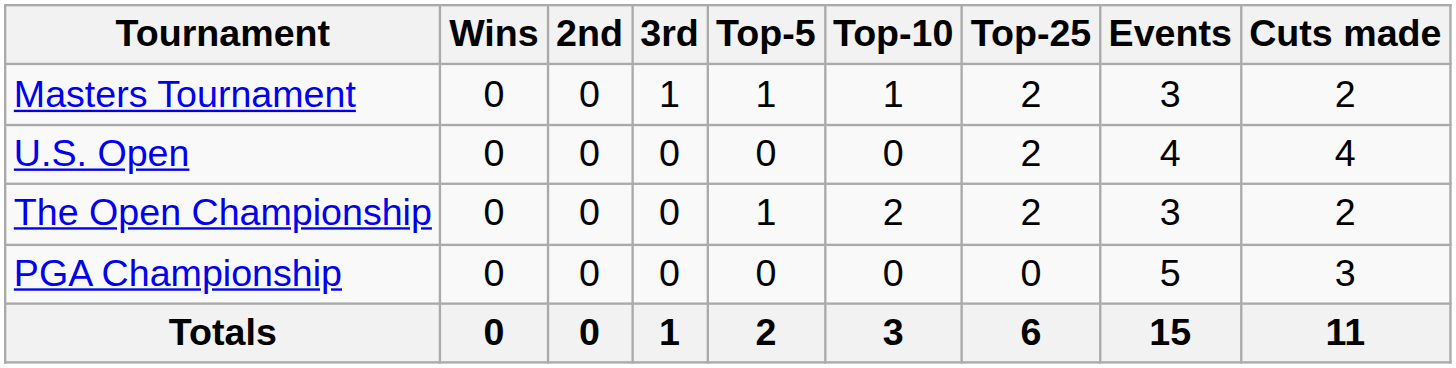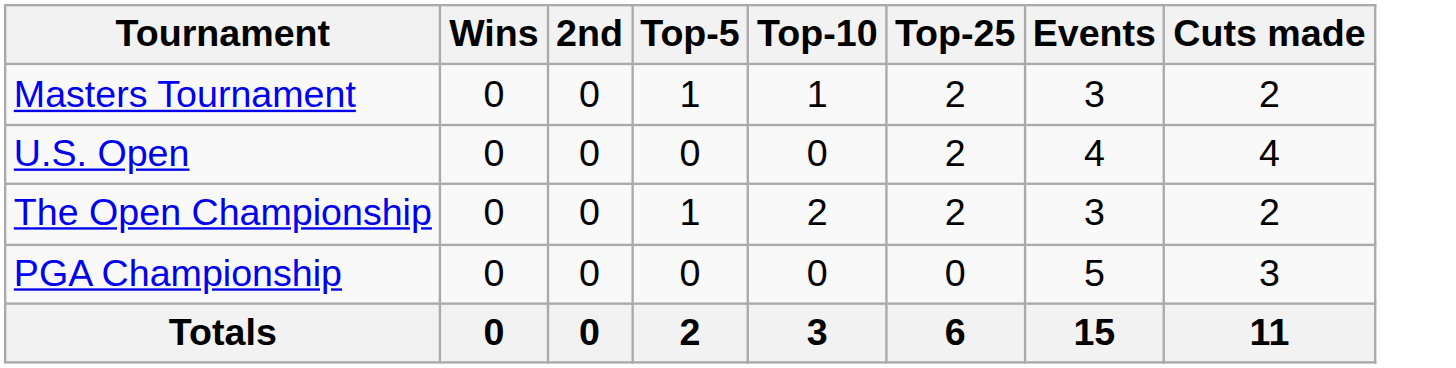- column: 3rd | 1 | 0 | 0 | 0 | 1
